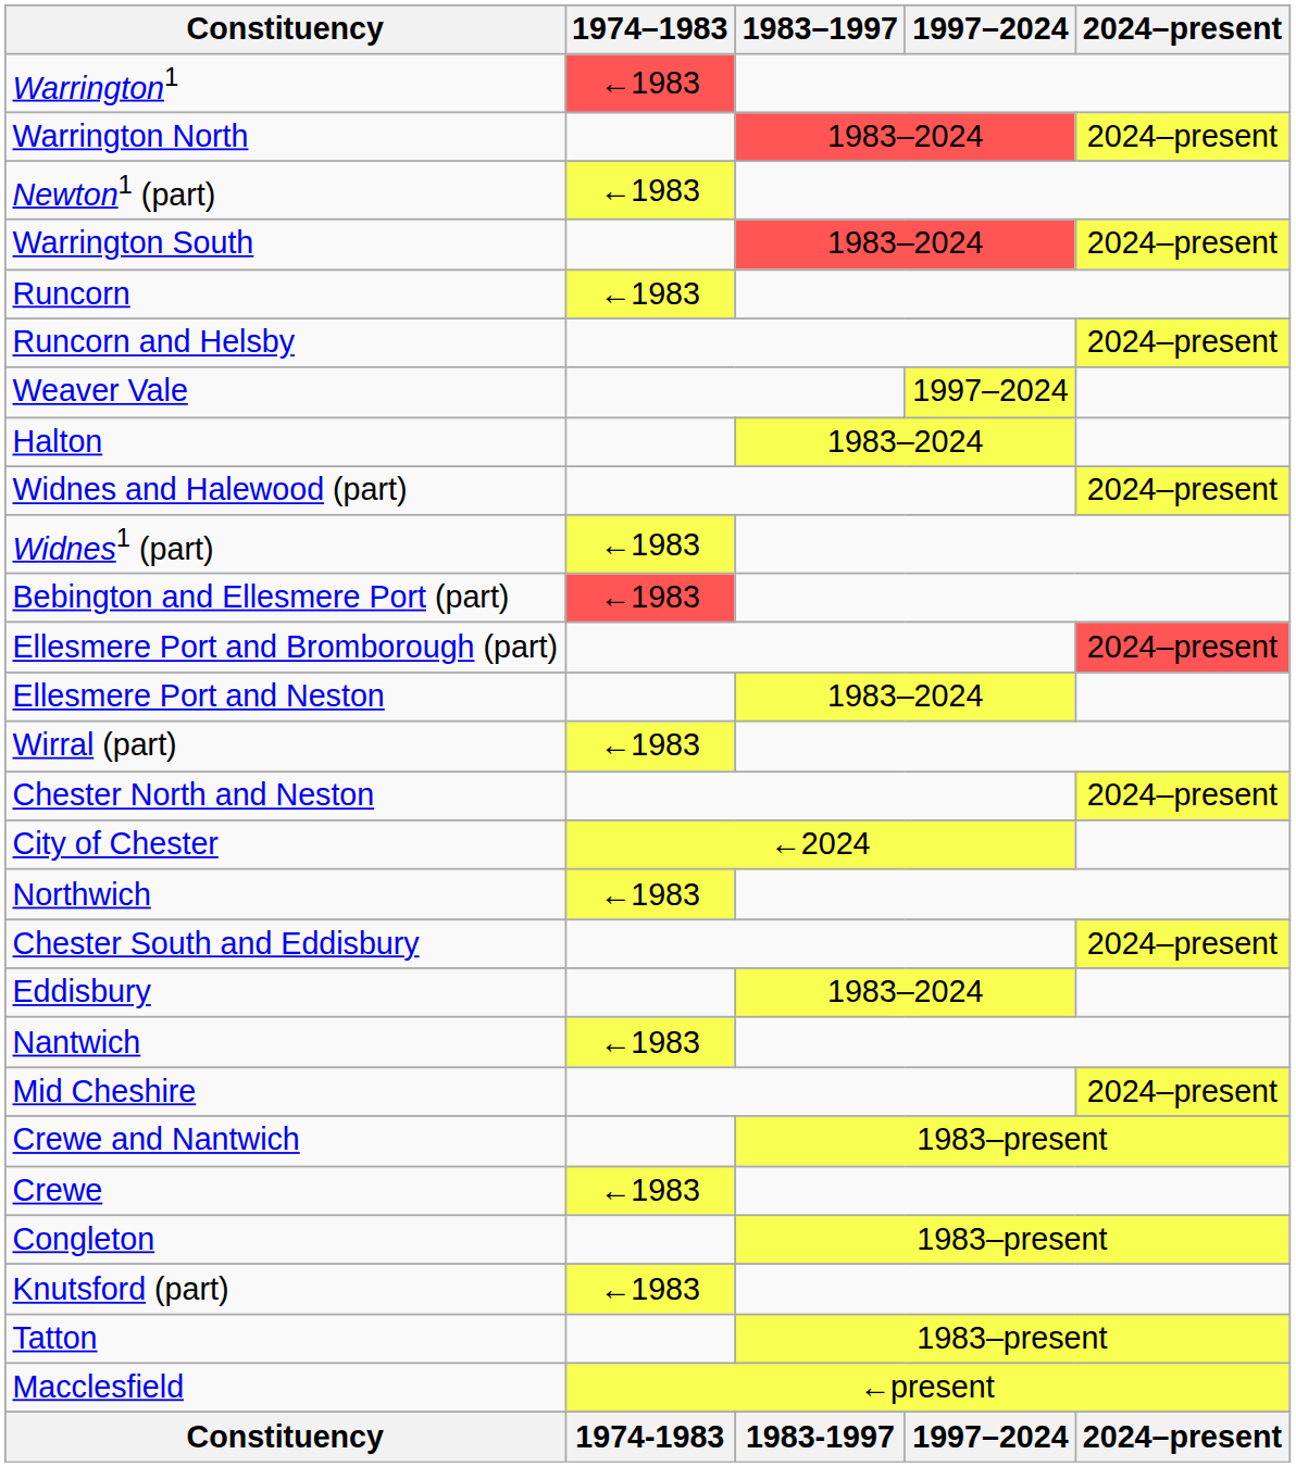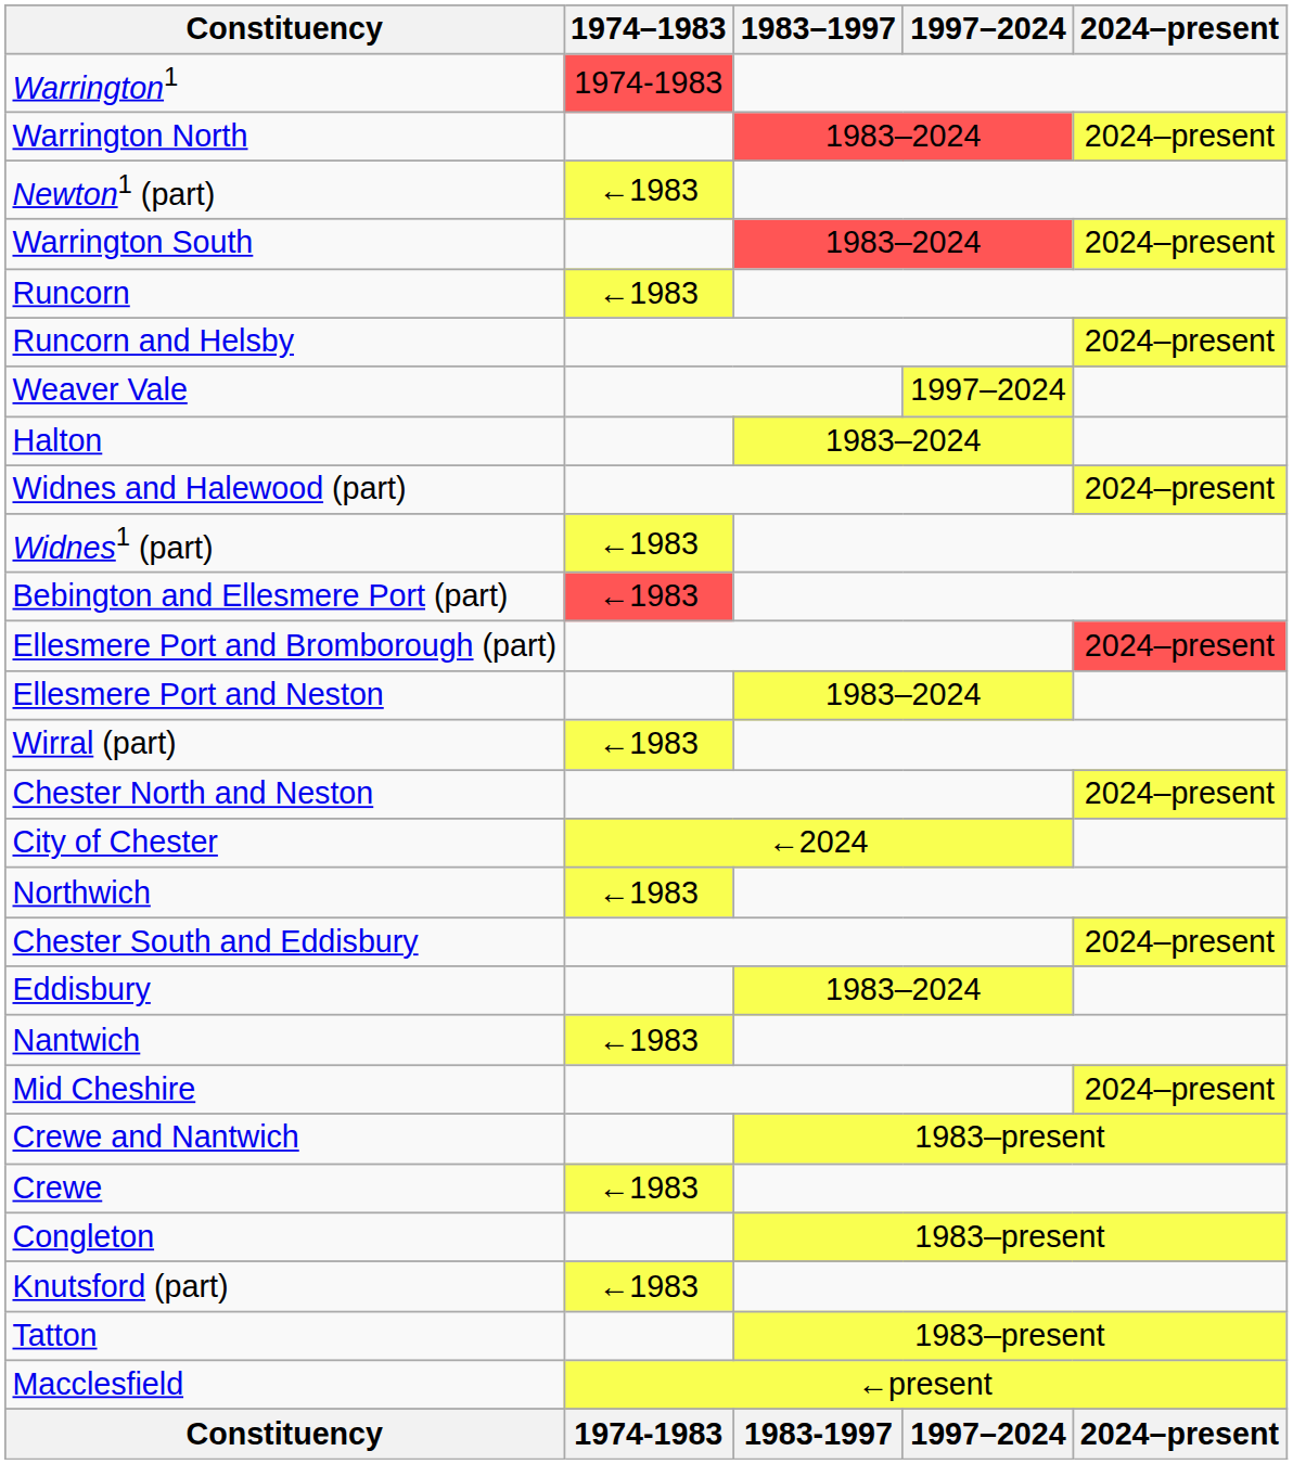Warrington1 | 1974–1983: ←1983 -> 1974-1983
